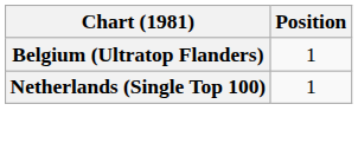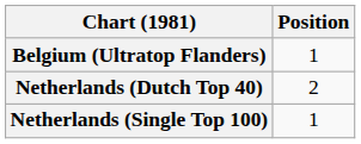+ row: Netherlands (Dutch Top 40) | 2
